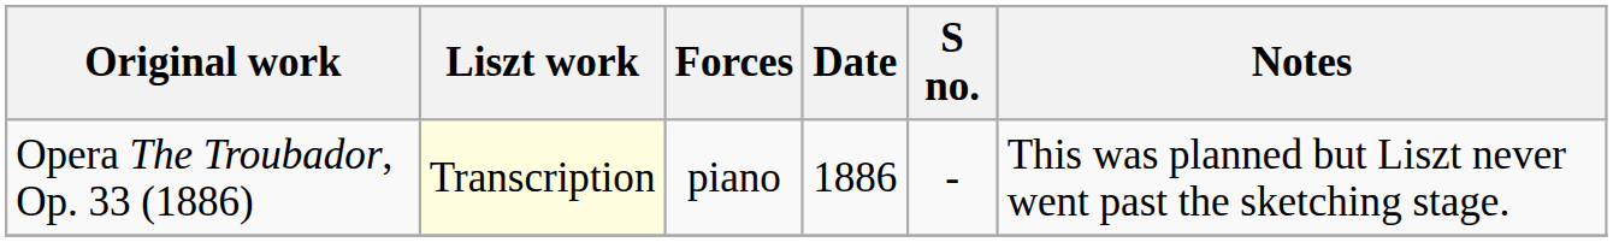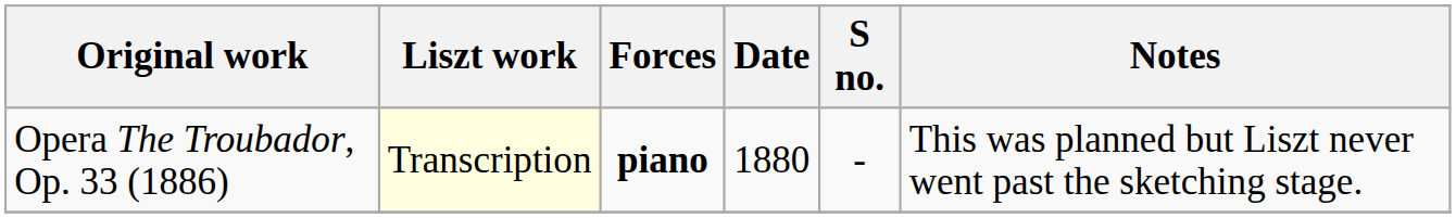Opera The Troubador, Op. 33 (1886) | Forces: normal -> bold
Opera The Troubador, Op. 33 (1886) | Date: 1886 -> 1880
